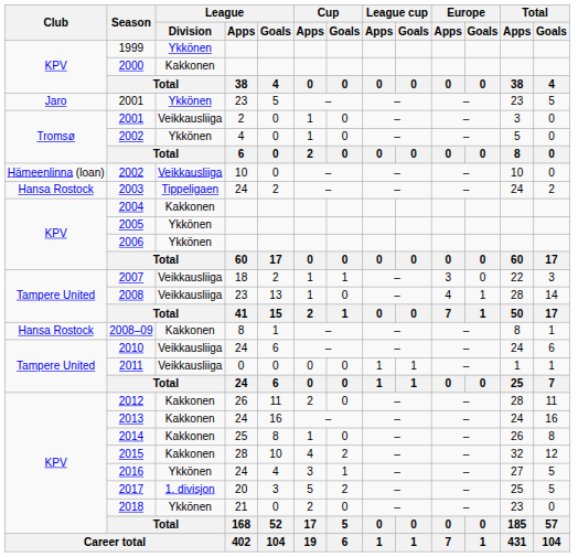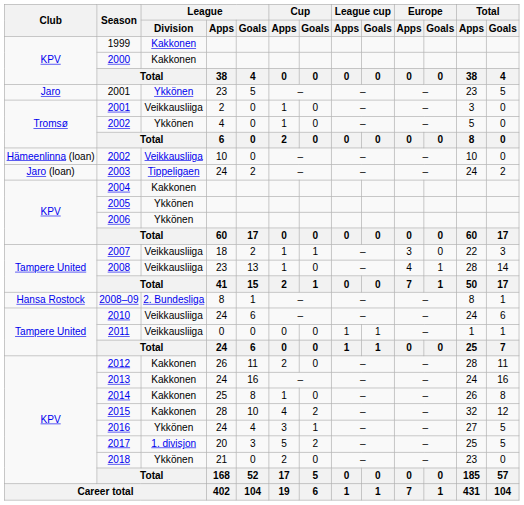1999 | League / Division: Ykkönen -> Kakkonen
2003 | Club: Hansa Rostock -> Jaro (loan)
2008–09 | League / Division: Kakkonen -> 2. Bundesliga
